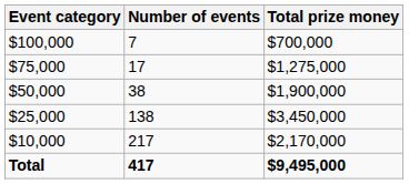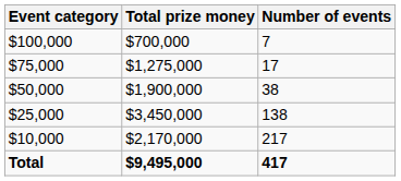columns swapped: Number of events <-> Total prize money
